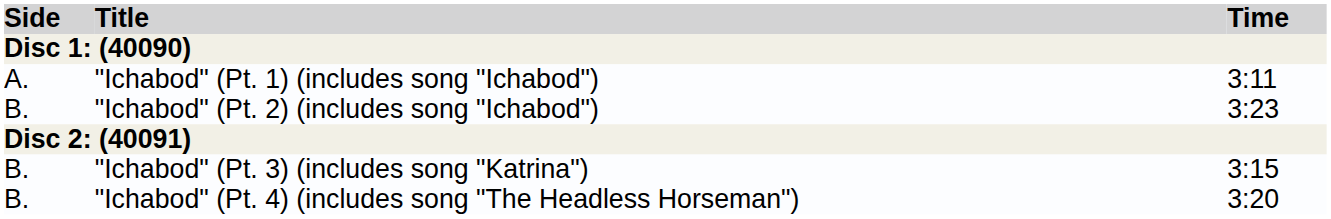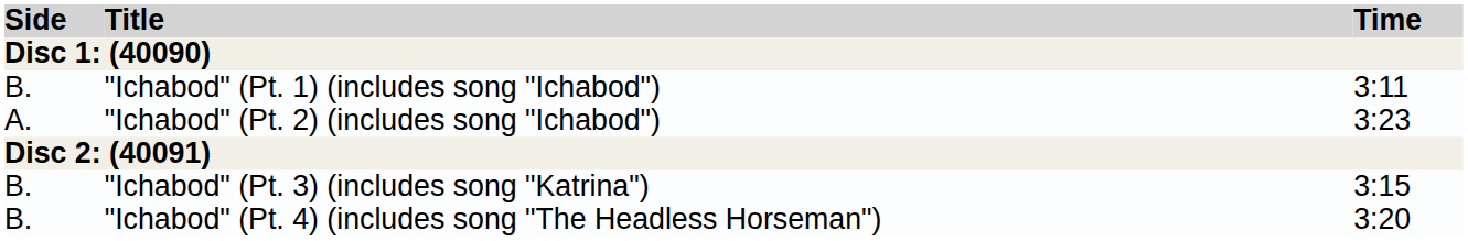"Ichabod" (Pt. 1) (includes song "Ichabod") | Side: A. -> B.
"Ichabod" (Pt. 2) (includes song "Ichabod") | Side: B. -> A.
